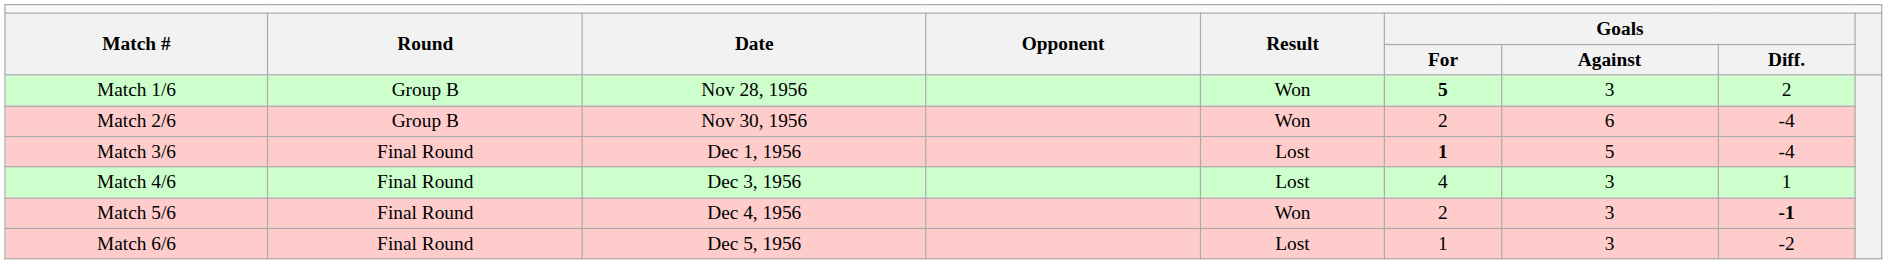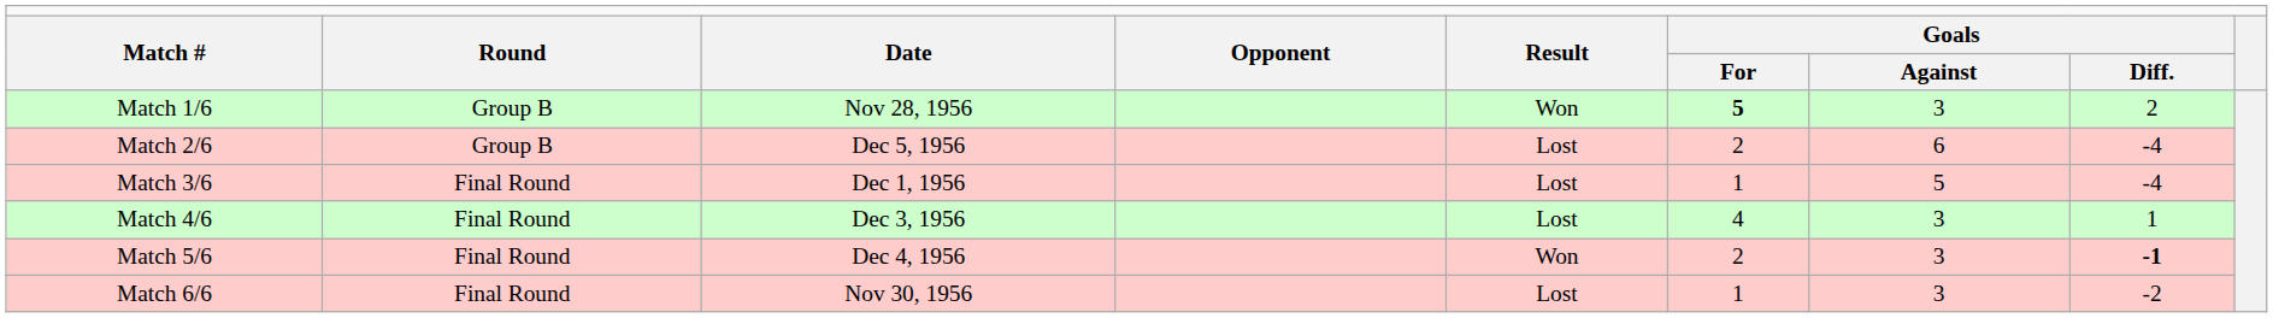Match 2/6 | column 3: Nov 30, 1956 -> Dec 5, 1956
Match 2/6 | column 5: Won -> Lost
Match 3/6 | column 6: bold -> normal
Match 6/6 | column 3: Dec 5, 1956 -> Nov 30, 1956
